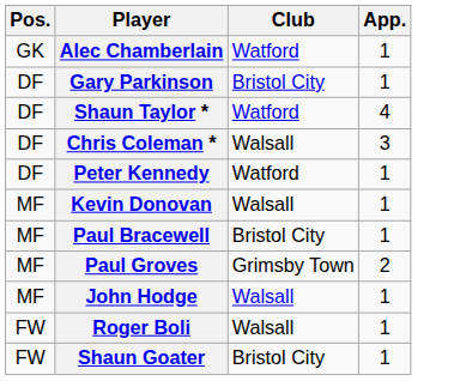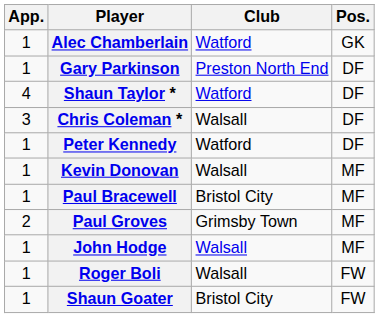columns swapped: Pos. <-> App.
Gary Parkinson | Club: Bristol City -> Preston North End
